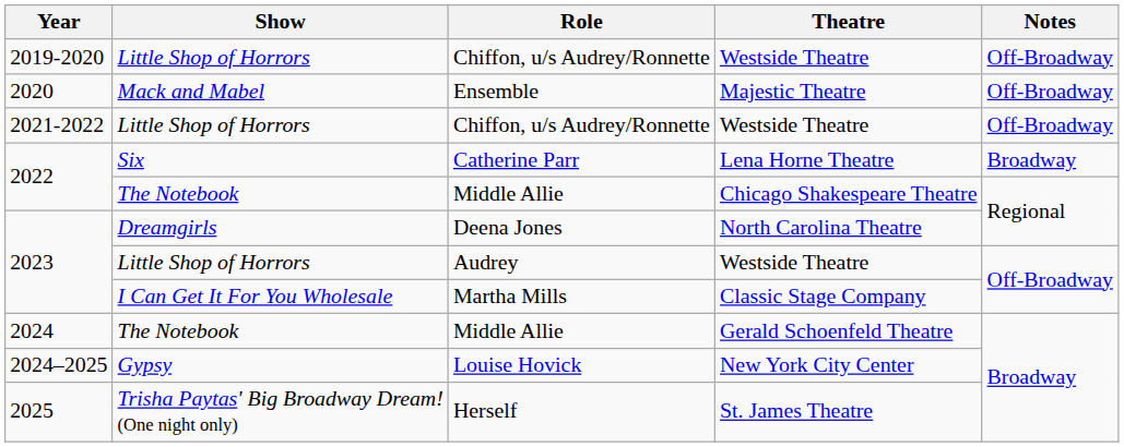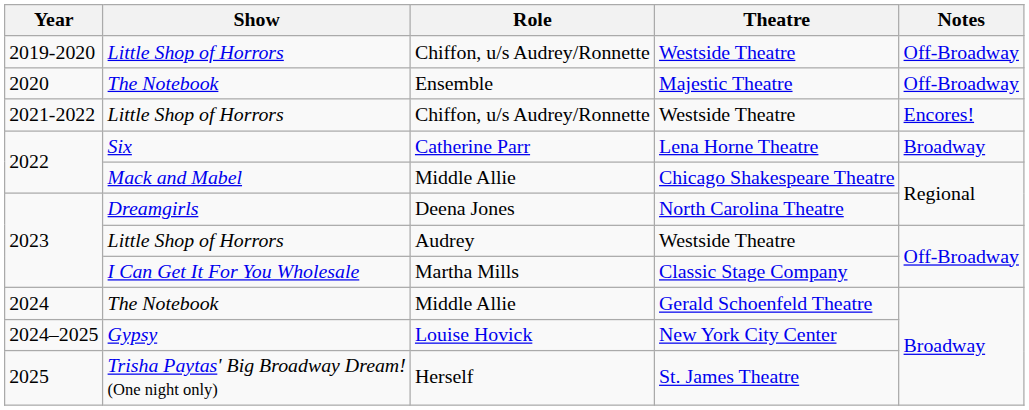Ensemble | Show: Mack and Mabel -> The Notebook
2021-2022 / Chiffon, u/s Audrey/Ronnette | Notes: Off-Broadway -> Encores!
2022 / Middle Allie | Show: The Notebook -> Mack and Mabel
